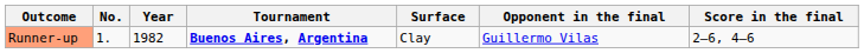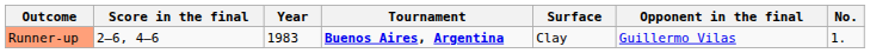columns swapped: No. <-> Score in the final
Runner-up | Year: 1982 -> 1983
